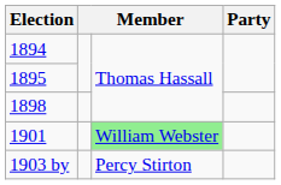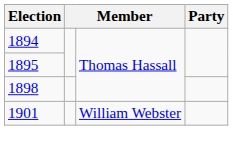1901 | column 3: lightgreen background -> no background
- row: 1903 by | Percy Stirton
